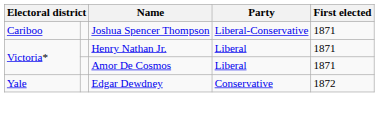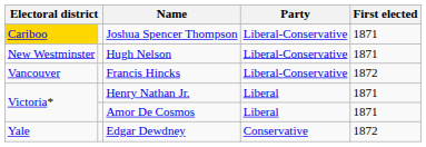Joshua Spencer Thompson | column 1: no background -> gold background
+ row: New Westminster | Hugh Nelson | Liberal-Conservative | 1871
+ row: Vancouver | Francis Hincks | Liberal-Conservative | 1872
